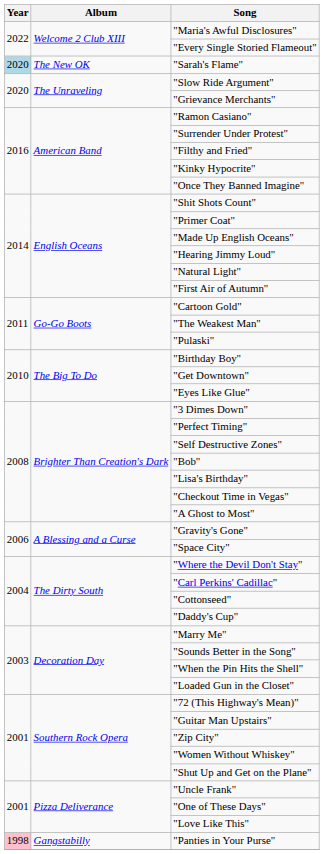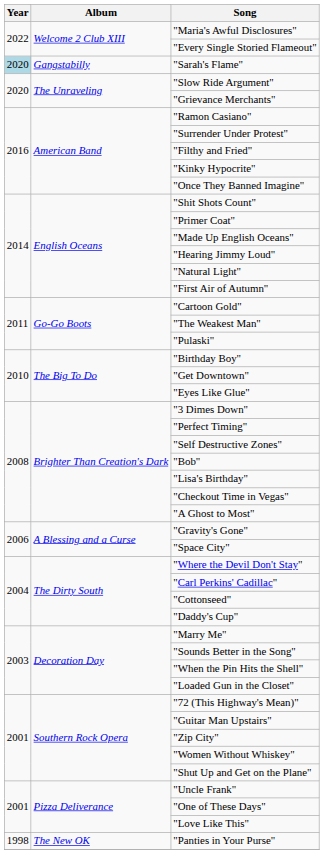"Sarah's Flame" | Album: The New OK -> Gangstabilly
"Panties in Your Purse" | Year: pink background -> no background
"Panties in Your Purse" | Album: Gangstabilly -> The New OK
